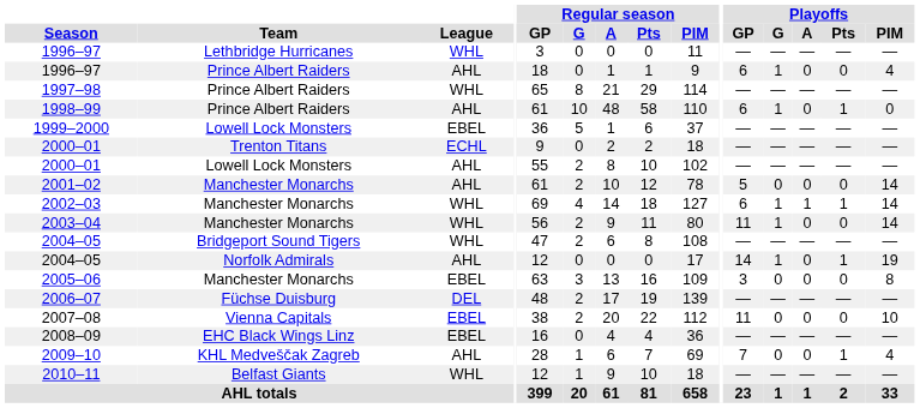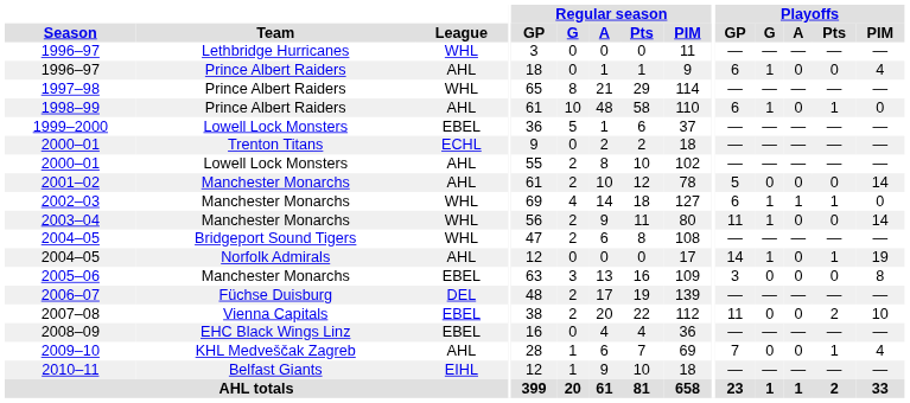2002–03 | Playoffs / PIM: 14 -> 0
2007–08 | Playoffs / Pts: 0 -> 2
2010–11 | League: WHL -> EIHL
